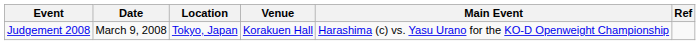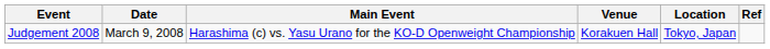columns swapped: Location <-> Main Event
